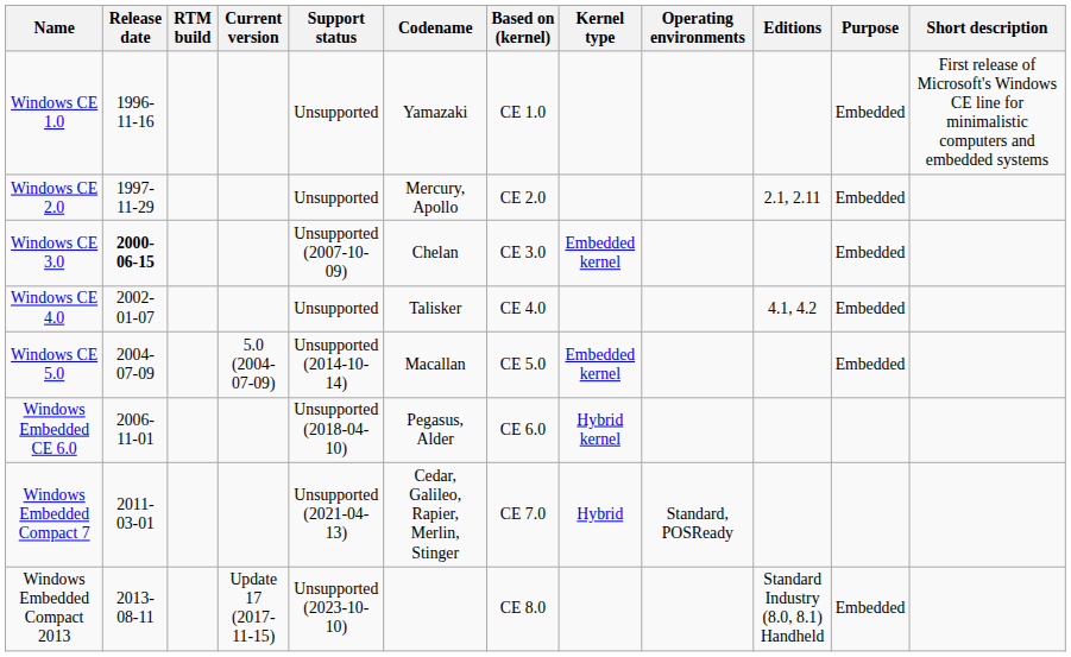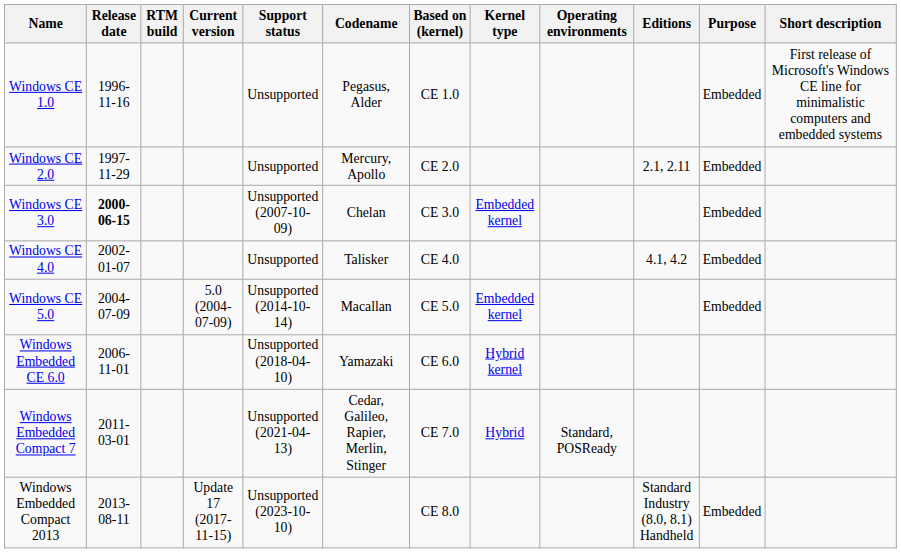Windows CE 1.0 | Codename: Yamazaki -> Pegasus, Alder
Windows Embedded CE 6.0 | Codename: Pegasus, Alder -> Yamazaki
